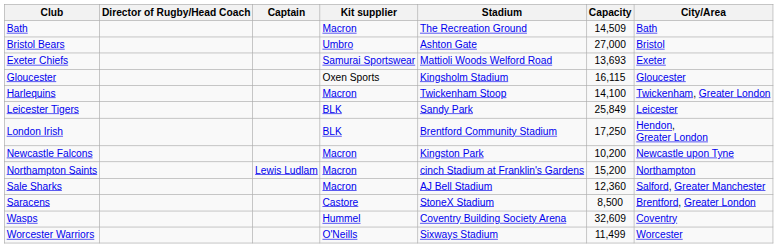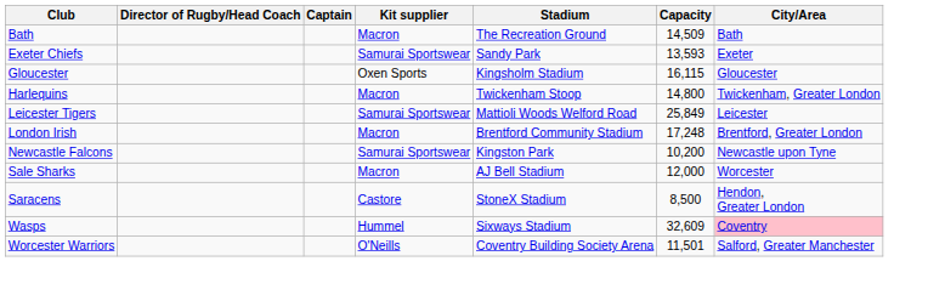- row: Bristol Bears | Umbro | Ashton Gate | 27,000 | Bristol
Exeter Chiefs | Stadium: Mattioli Woods Welford Road -> Sandy Park
Exeter Chiefs | Capacity: 13,693 -> 13,593
Harlequins | Capacity: 14,100 -> 14,800
Leicester Tigers | Kit supplier: BLK -> Samurai Sportswear
Leicester Tigers | Stadium: Sandy Park -> Mattioli Woods Welford Road
London Irish | Kit supplier: BLK -> Macron
London Irish | Capacity: 17,250 -> 17,248
London Irish | City/Area: Hendon, Greater London -> Brentford, Greater London
Newcastle Falcons | Kit supplier: Macron -> Samurai Sportswear
- row: Northampton Saints | Lewis Ludlam | Macron | cinch Stadium at Franklin's Gardens | 15,200 | Northampton
Sale Sharks | Capacity: 12,360 -> 12,000
Sale Sharks | City/Area: Salford, Greater Manchester -> Worcester
Saracens | City/Area: Brentford, Greater London -> Hendon, Greater London
Wasps | Stadium: Coventry Building Society Arena -> Sixways Stadium
Wasps | City/Area: no background -> pink background
Worcester Warriors | Stadium: Sixways Stadium -> Coventry Building Society Arena
Worcester Warriors | Capacity: 11,499 -> 11,501
Worcester Warriors | City/Area: Worcester -> Salford, Greater Manchester
